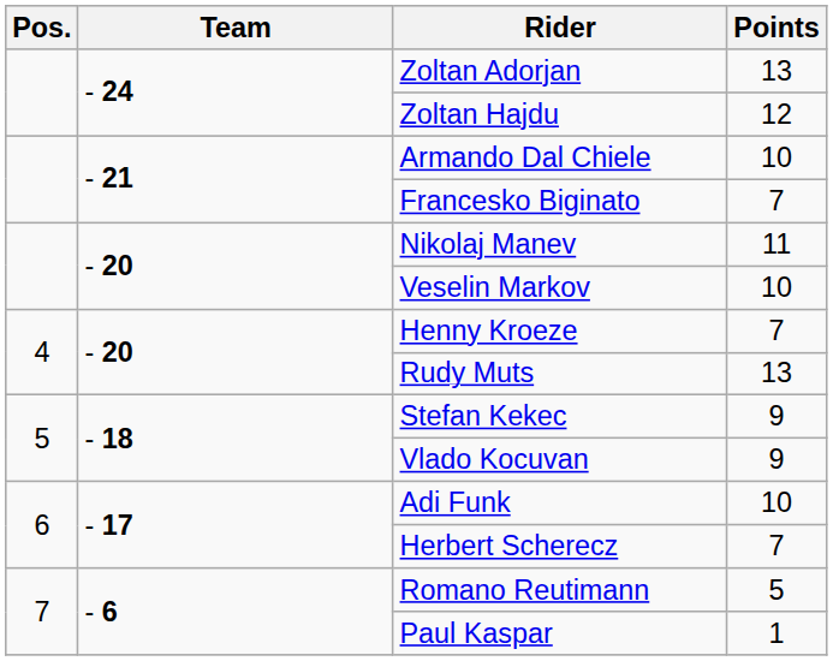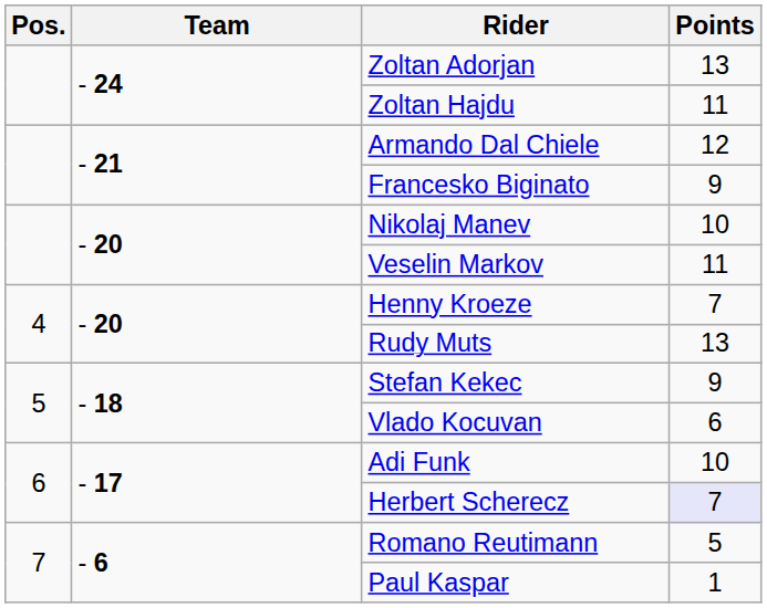Zoltan Hajdu | Points: 12 -> 11
Armando Dal Chiele | Points: 10 -> 12
Francesko Biginato | Points: 7 -> 9
Nikolaj Manev | Points: 11 -> 10
Veselin Markov | Points: 10 -> 11
Vlado Kocuvan | Points: 9 -> 6
Herbert Scherecz | Points: no background -> lavender background
